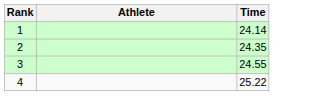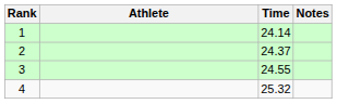+ column: Notes
2 | Time: 24.35 -> 24.37
4 | Time: 25.22 -> 25.32
